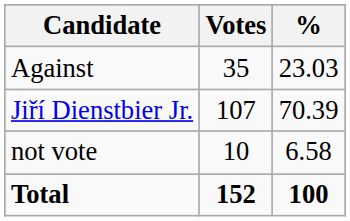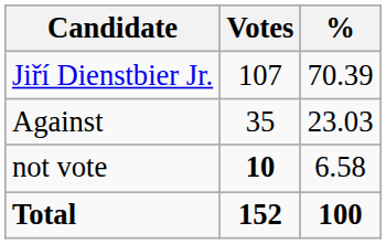rows swapped: Jiří Dienstbier Jr. <-> Against
not vote | Votes: normal -> bold
